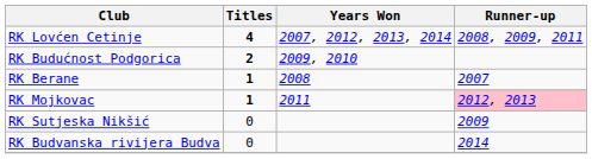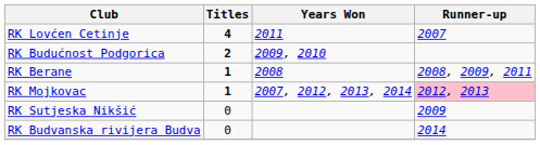RK Lovćen Cetinje | Years Won: 2007, 2012, 2013, 2014 -> 2011
RK Lovćen Cetinje | Runner-up: 2008, 2009, 2011 -> 2007
RK Berane | Runner-up: 2007 -> 2008, 2009, 2011
RK Mojkovac | Years Won: 2011 -> 2007, 2012, 2013, 2014
